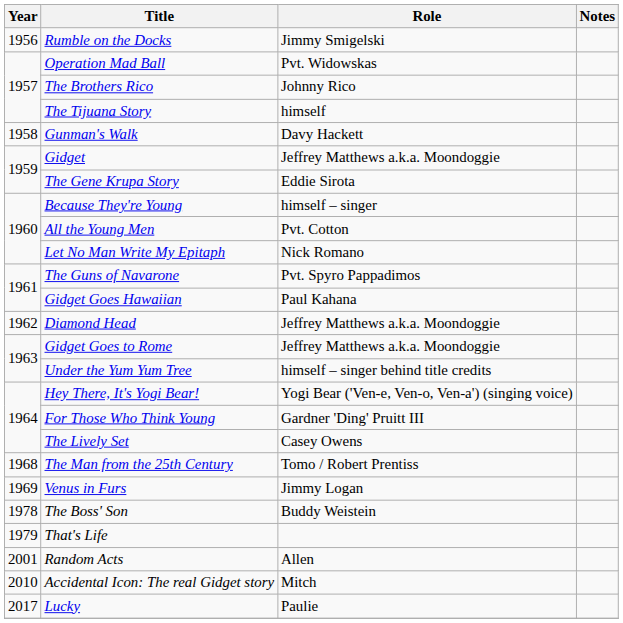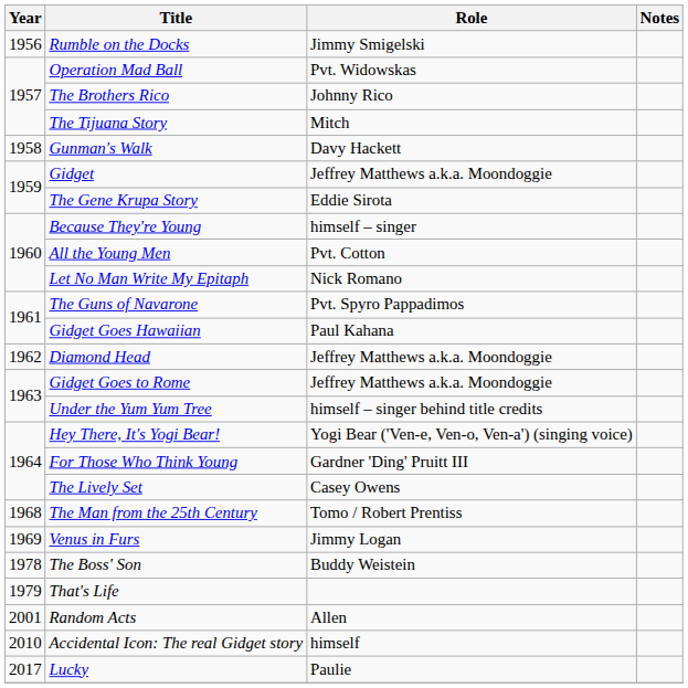The Tijuana Story | Role: himself -> Mitch
Accidental Icon: The real Gidget story | Role: Mitch -> himself
